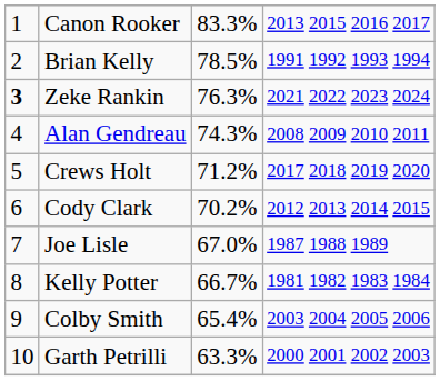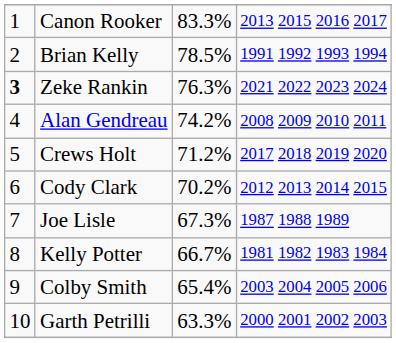Alan Gendreau | column 3: 74.3% -> 74.2%
Joe Lisle | column 3: 67.0% -> 67.3%
